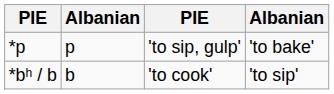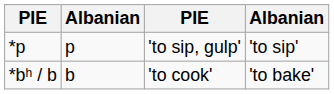*p | column 4: 'to bake' -> 'to sip'
*bʰ / b | column 4: 'to sip' -> 'to bake'
